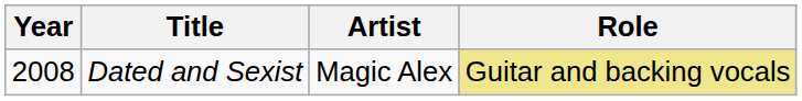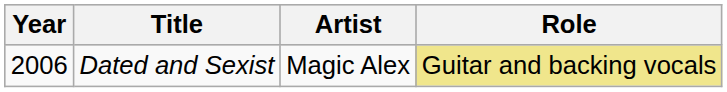Dated and Sexist | Year: 2008 -> 2006
